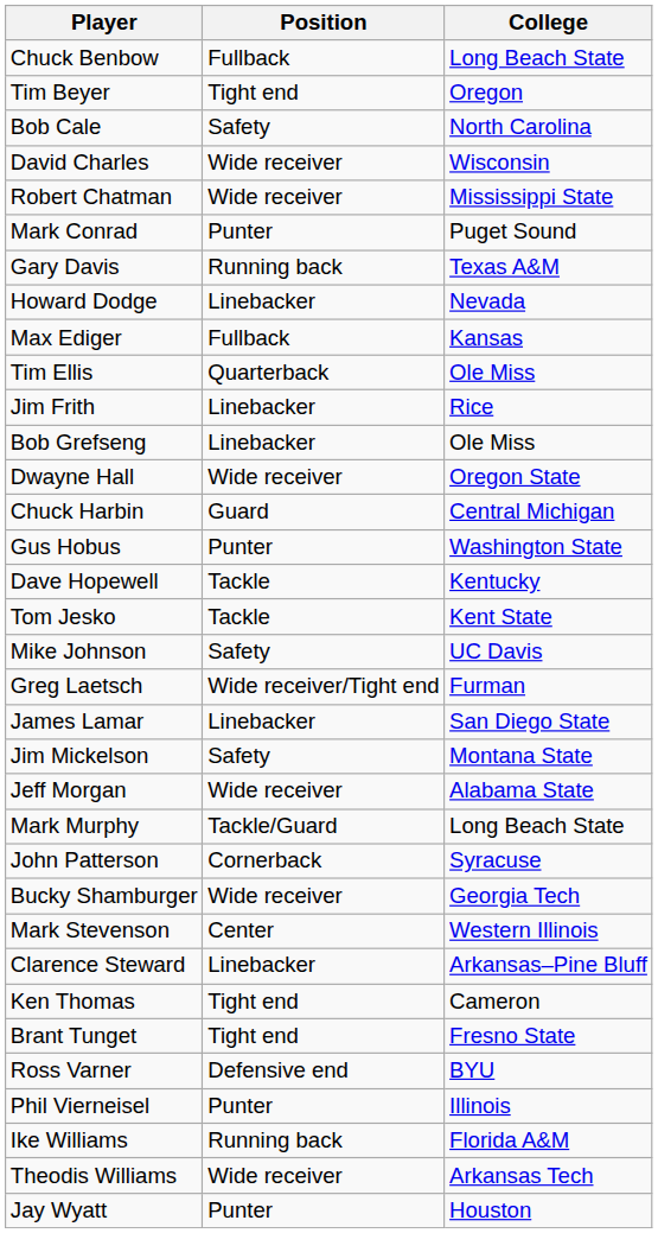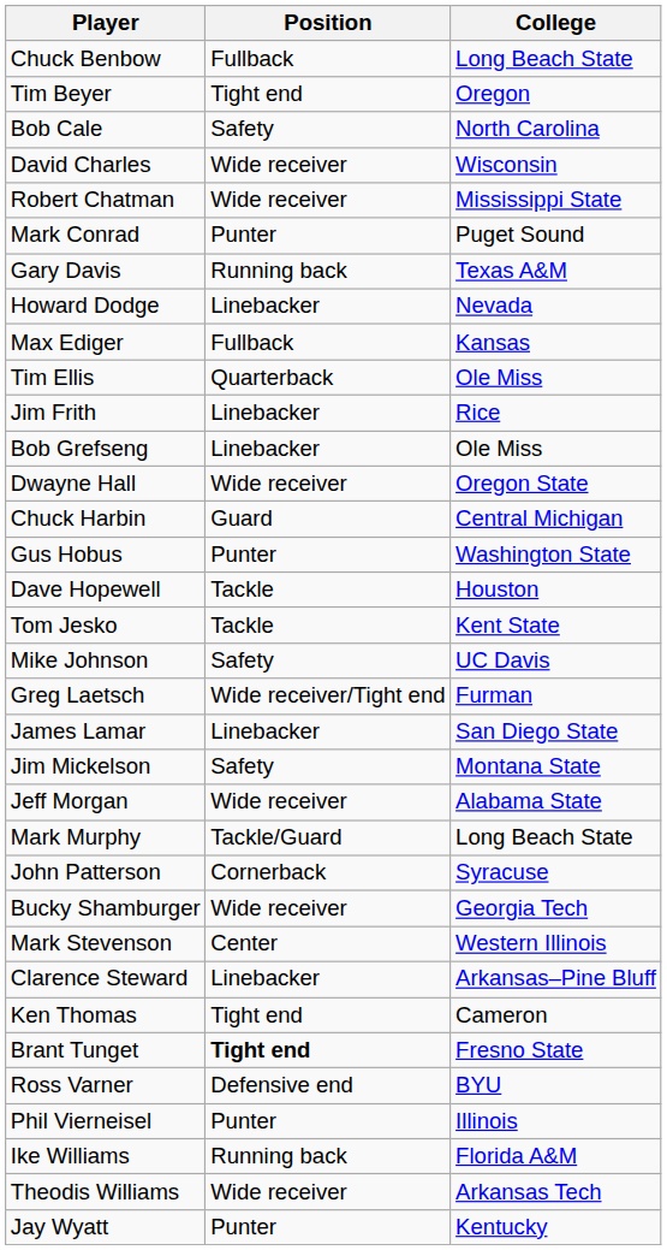Dave Hopewell | College: Kentucky -> Houston
Brant Tunget | Position: normal -> bold
Jay Wyatt | College: Houston -> Kentucky
